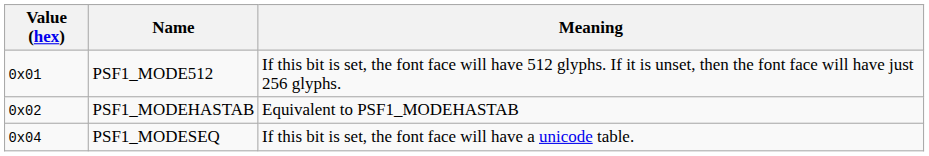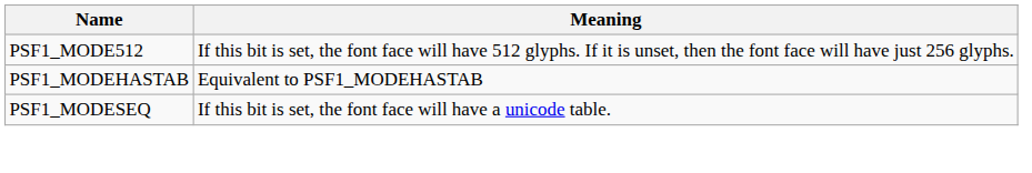- column: Value (hex) | 0x01 | 0x02 | 0x04
